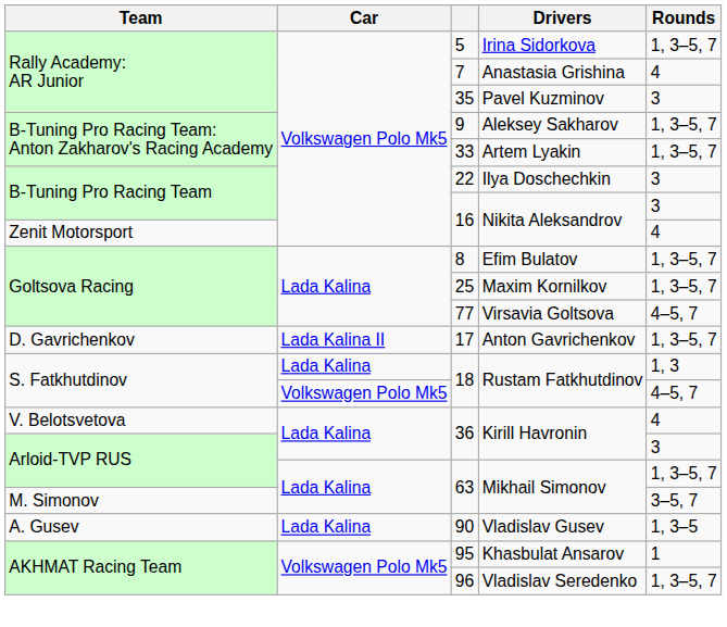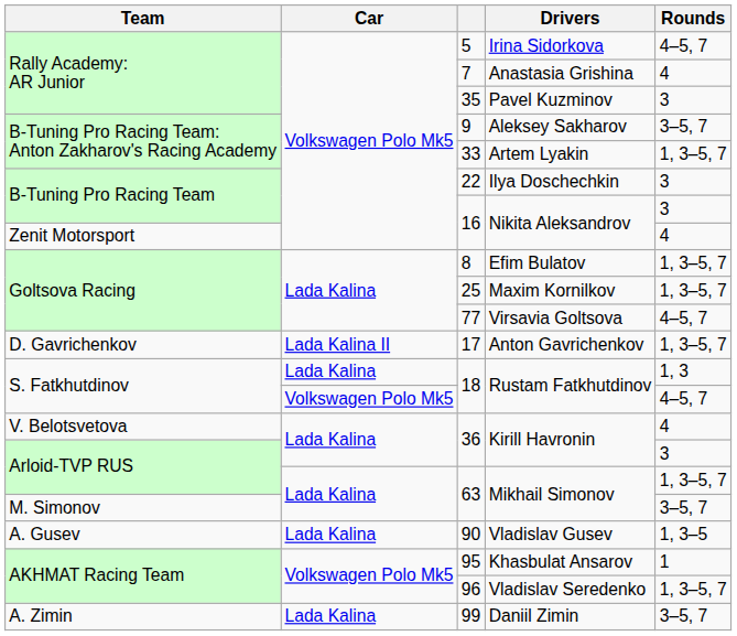5 | Rounds: 1, 3–5, 7 -> 4–5, 7
9 | Rounds: 1, 3–5, 7 -> 3–5, 7
+ row: A. Zimin | Lada Kalina | 99 | Daniil Zimin | 3–5, 7
